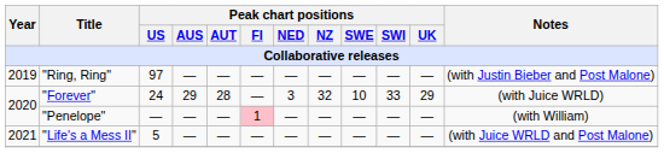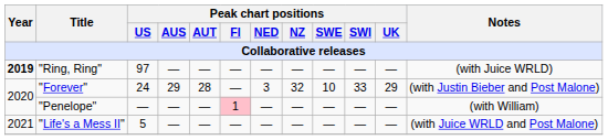"Ring, Ring" | Year: normal -> bold
"Ring, Ring" | Notes: (with Justin Bieber and Post Malone) -> (with Juice WRLD)
"Forever" | Notes: (with Juice WRLD) -> (with Justin Bieber and Post Malone)
